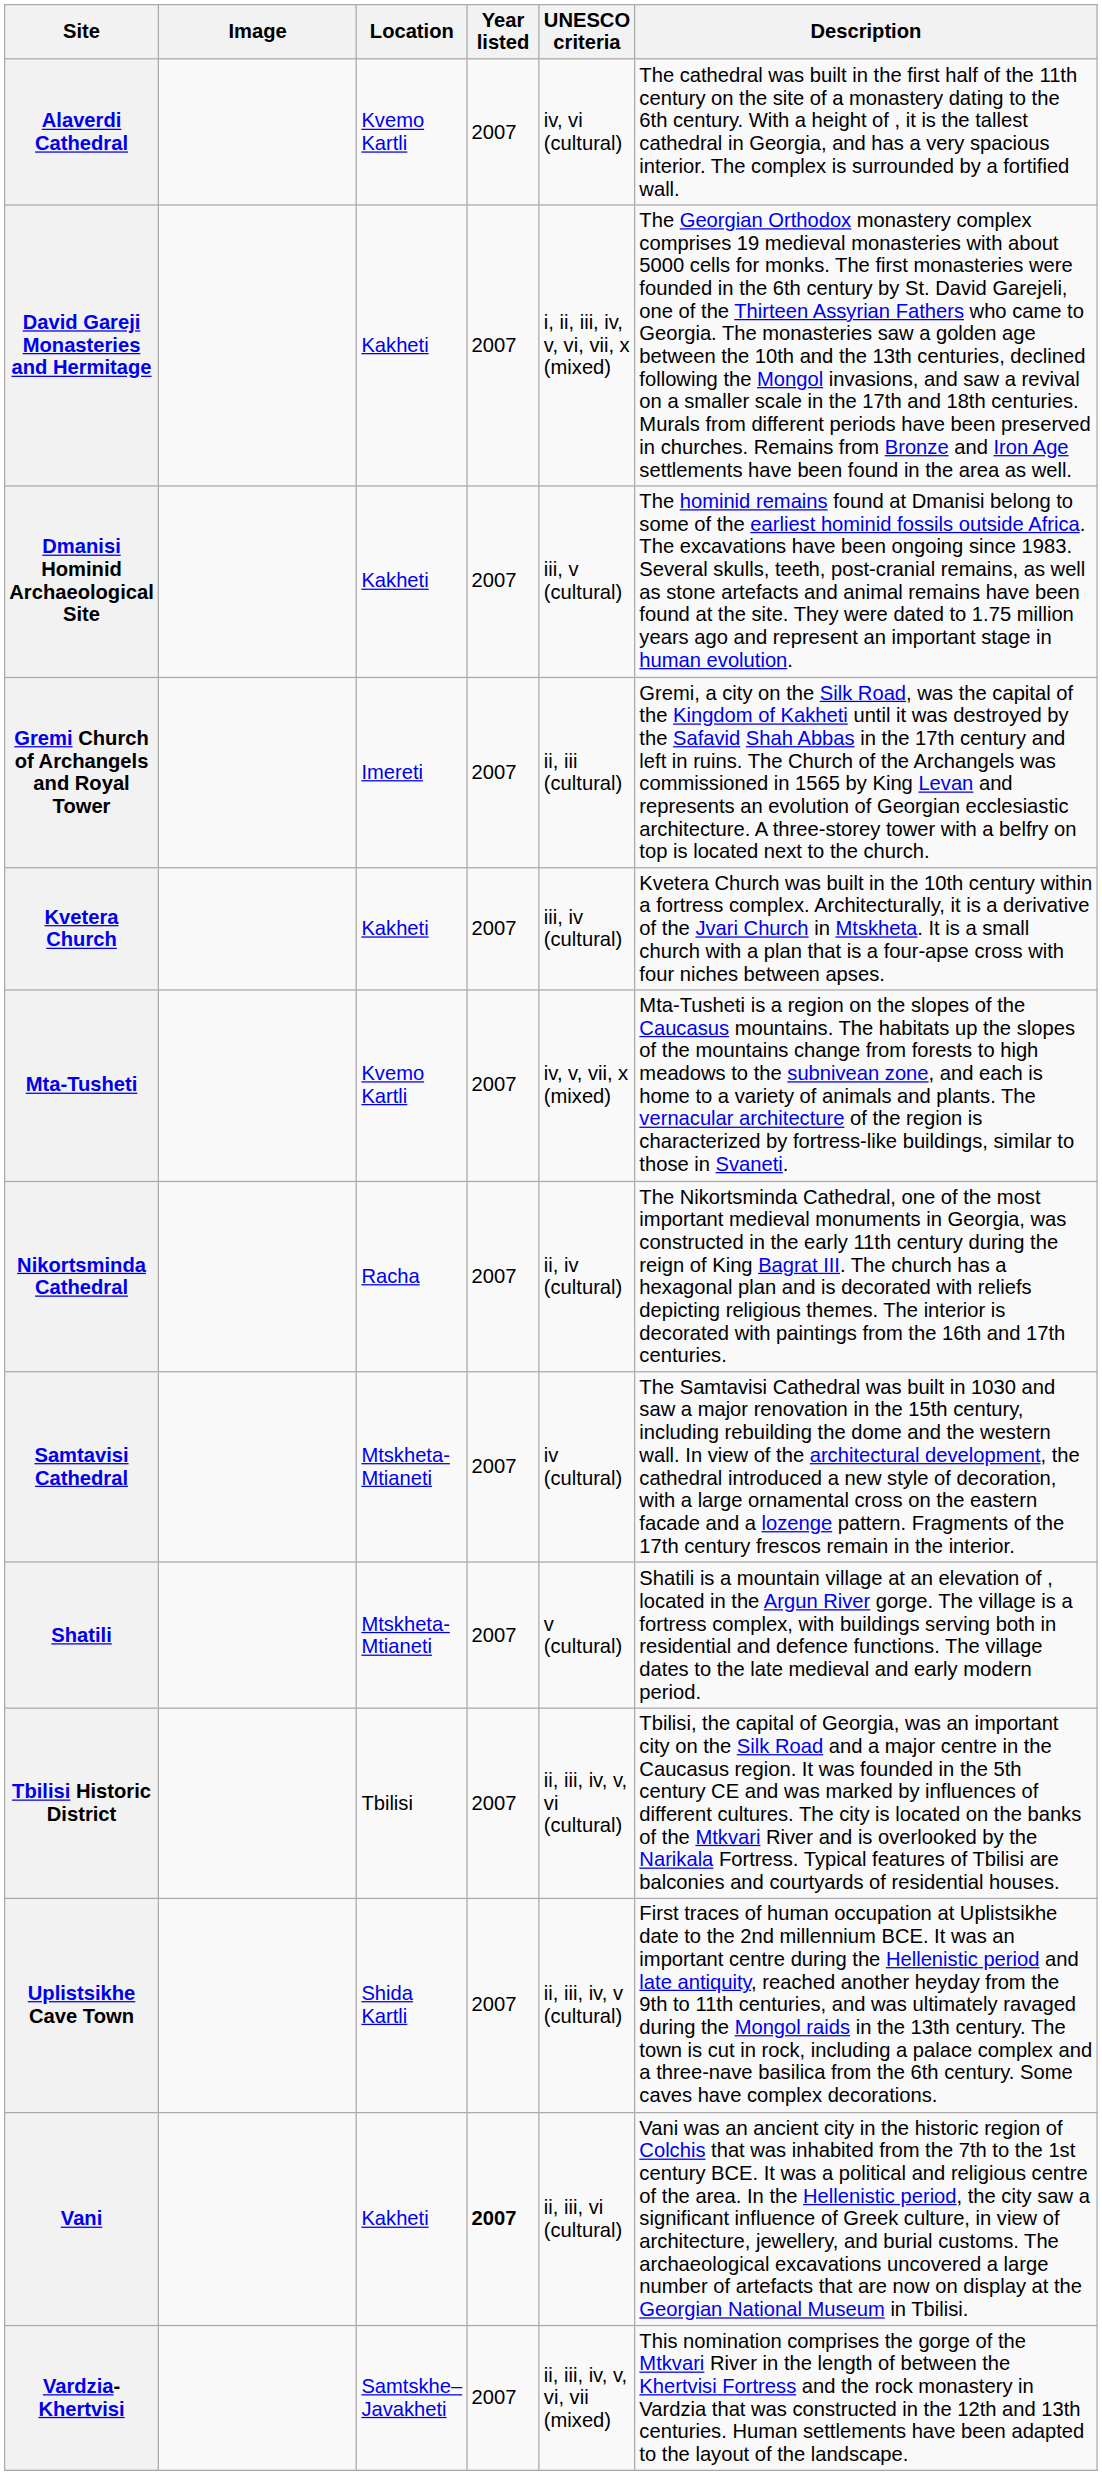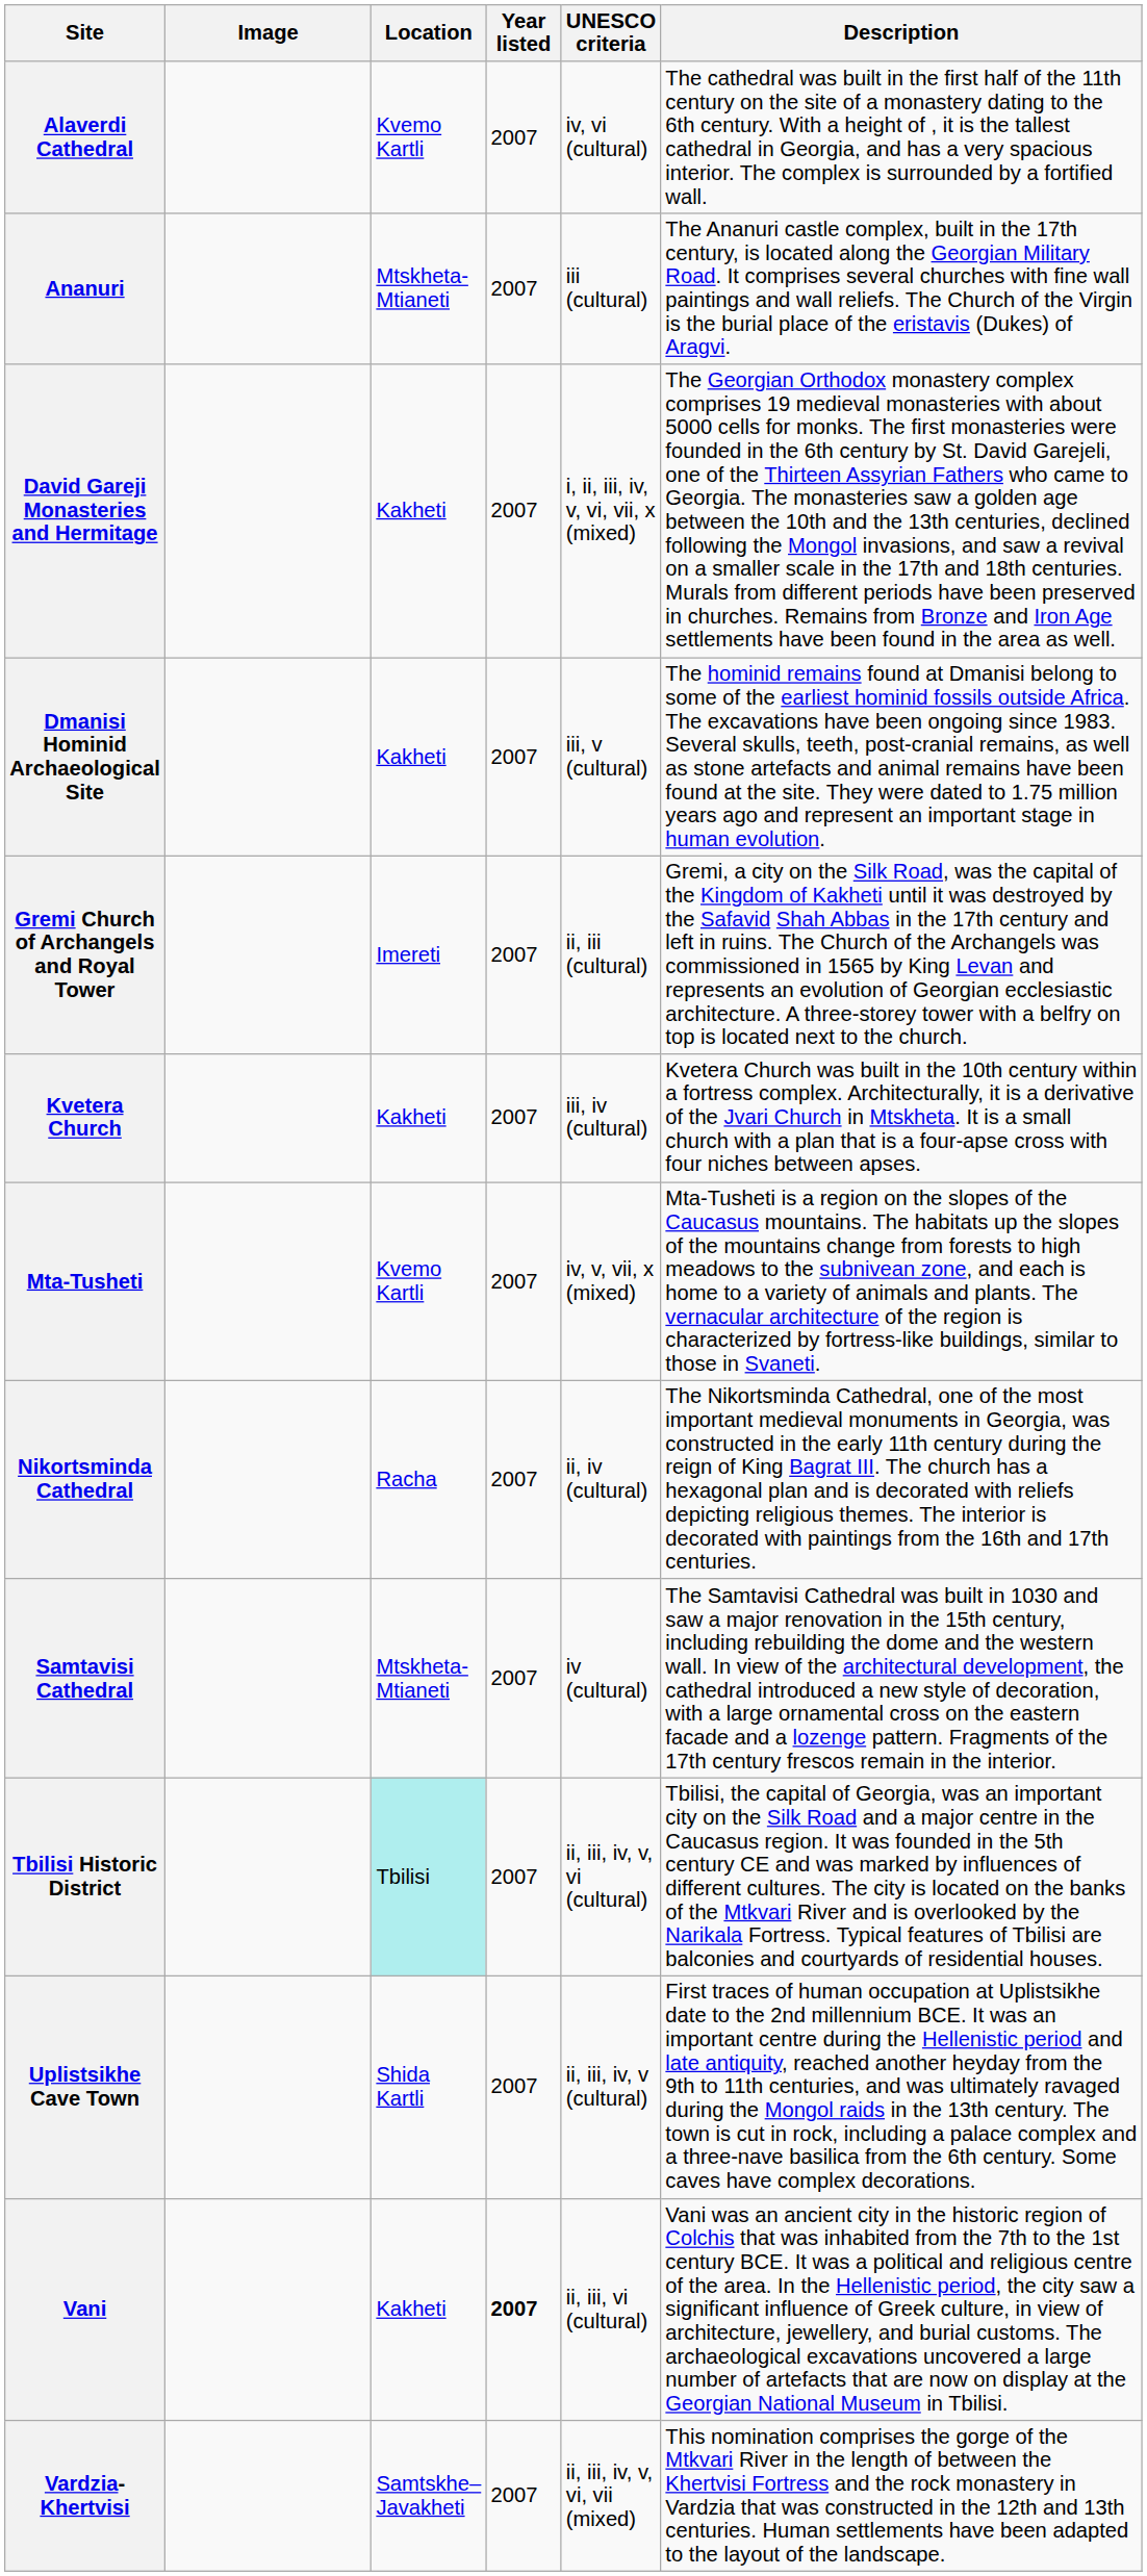+ row: Ananuri | Mtskheta-Mtianeti | 2007 | iii (cultural) | The Ananuri castle complex, built in the 17th century, is located along the Georgian Military Road. It comprises several churches with fine wall paintings and wall reliefs. The Church of the Virgin is the burial place of the eristavis (Dukes) of Aragvi.
- row: Shatili | Mtskheta-Mtianeti | 2007 | v (cultural) | Shatili is a mountain village at an elevation of , located in the Argun River gorge. The village is a fortress complex, with buildings serving both in residential and defence functions. The village dates to the late medieval and early modern period.
Tbilisi Historic District | Location: no background -> paleturquoise background
